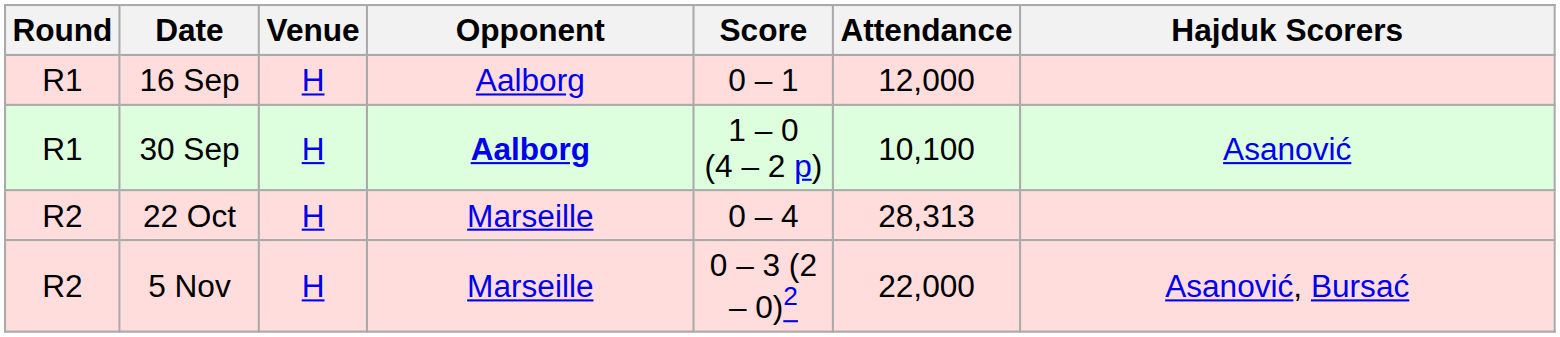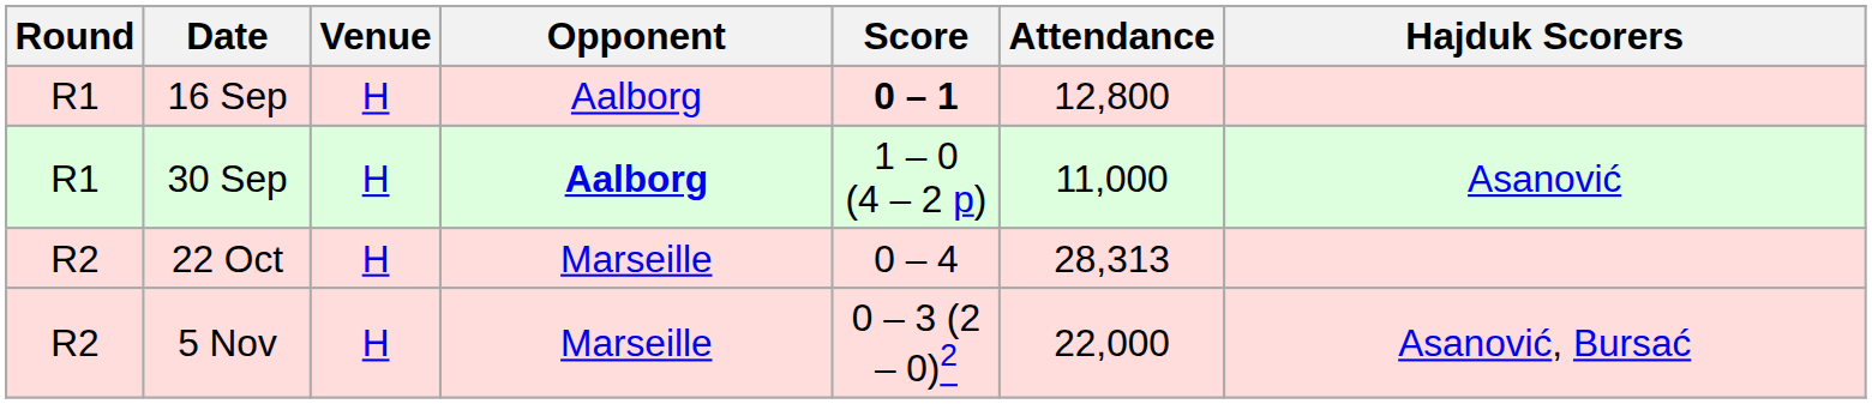16 Sep | Score: normal -> bold
16 Sep | Attendance: 12,000 -> 12,800
30 Sep | Attendance: 10,100 -> 11,000
